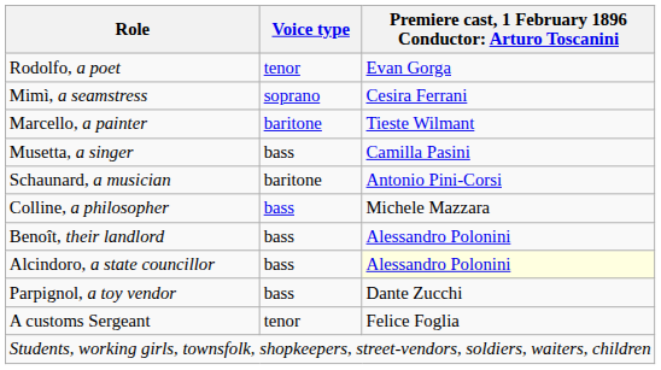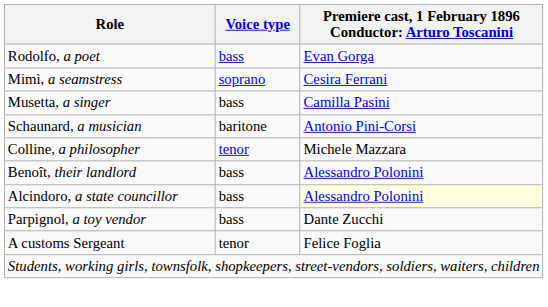Rodolfo, a poet | Voice type: tenor -> bass
- row: Marcello, a painter | baritone | Tieste Wilmant
Colline, a philosopher | Voice type: bass -> tenor
